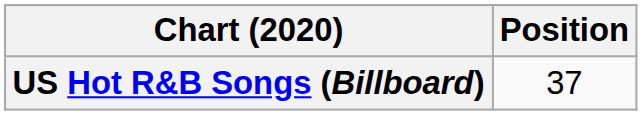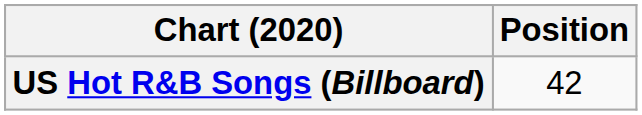US Hot R&B Songs (Billboard) | Position: 37 -> 42
